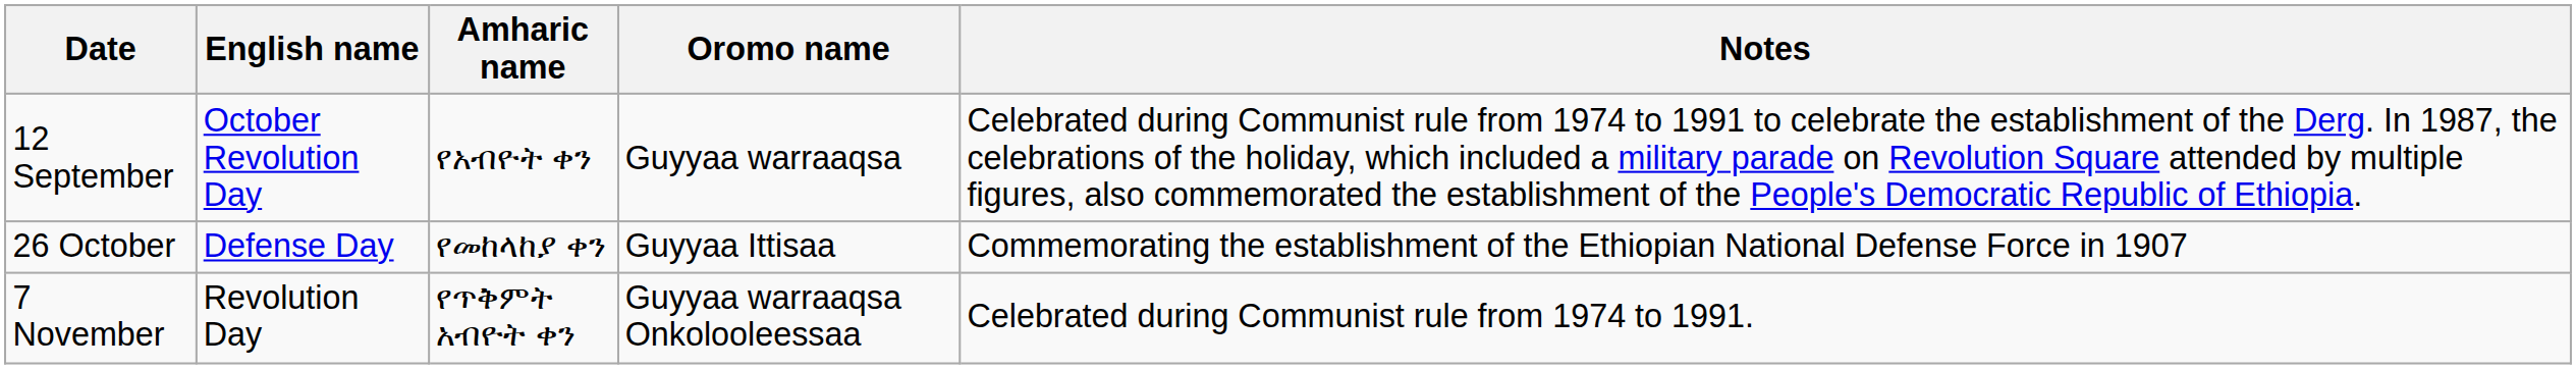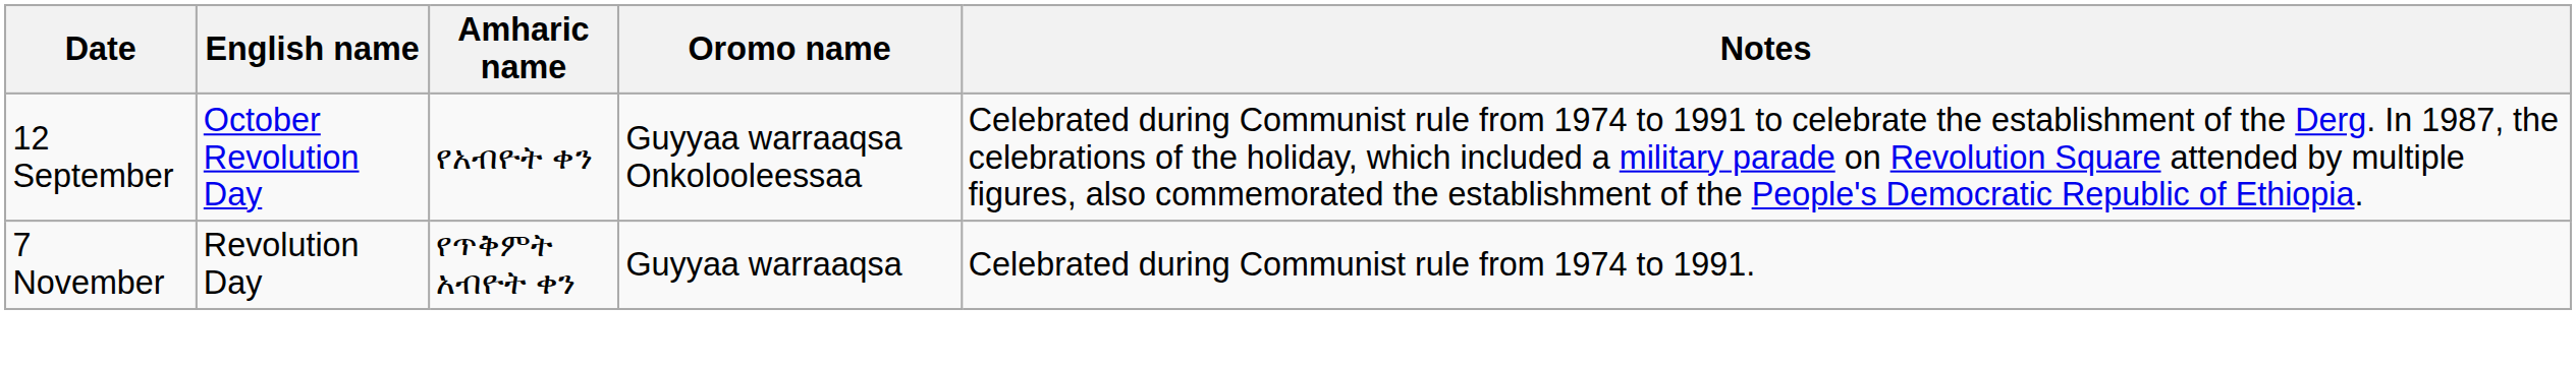12 September | Oromo name: Guyyaa warraaqsa -> Guyyaa warraaqsa Onkolooleessaa
- row: 26 October | Defense Day | የመከላከያ ቀን | Guyyaa Ittisaa | Commemorating the establishment of the Ethiopian National Defense Force in 1907
7 November | Oromo name: Guyyaa warraaqsa Onkolooleessaa -> Guyyaa warraaqsa
